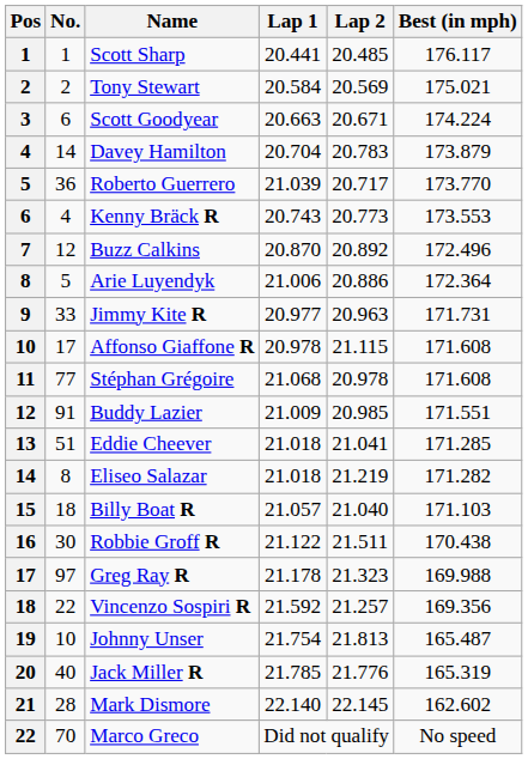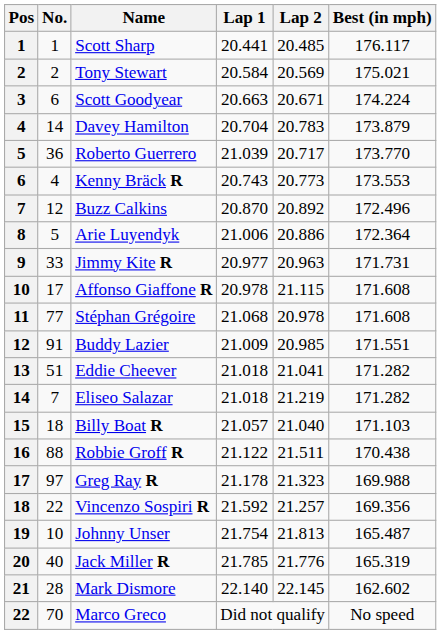Eddie Cheever | Best (in mph): 171.285 -> 171.282
Eliseo Salazar | No.: 8 -> 7
Robbie Groff R | No.: 30 -> 88
